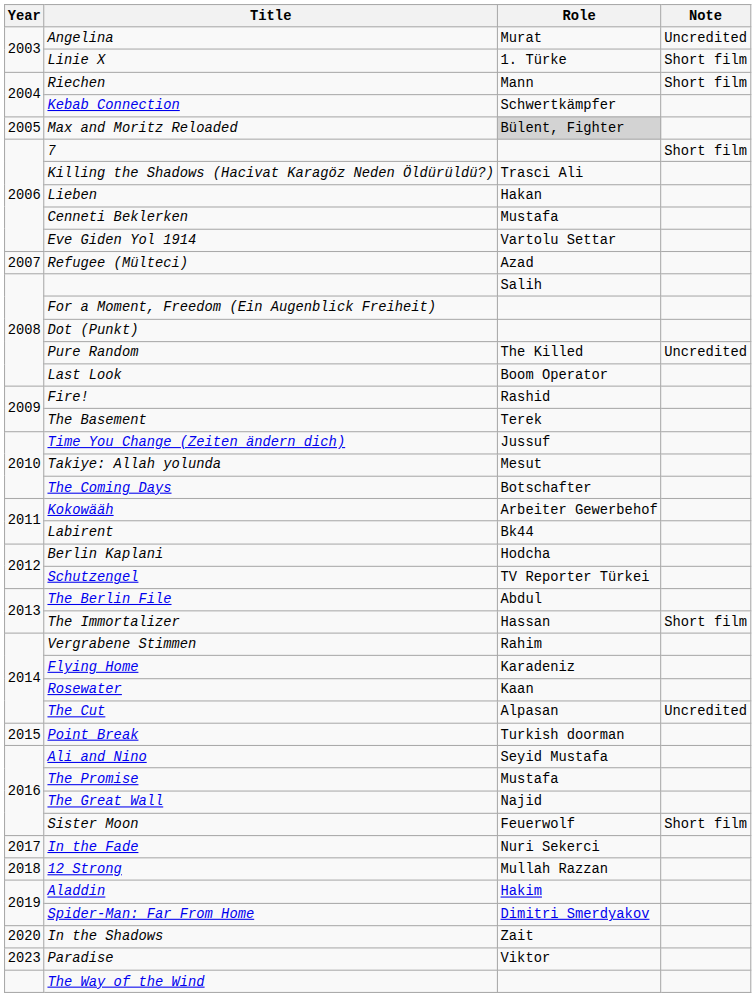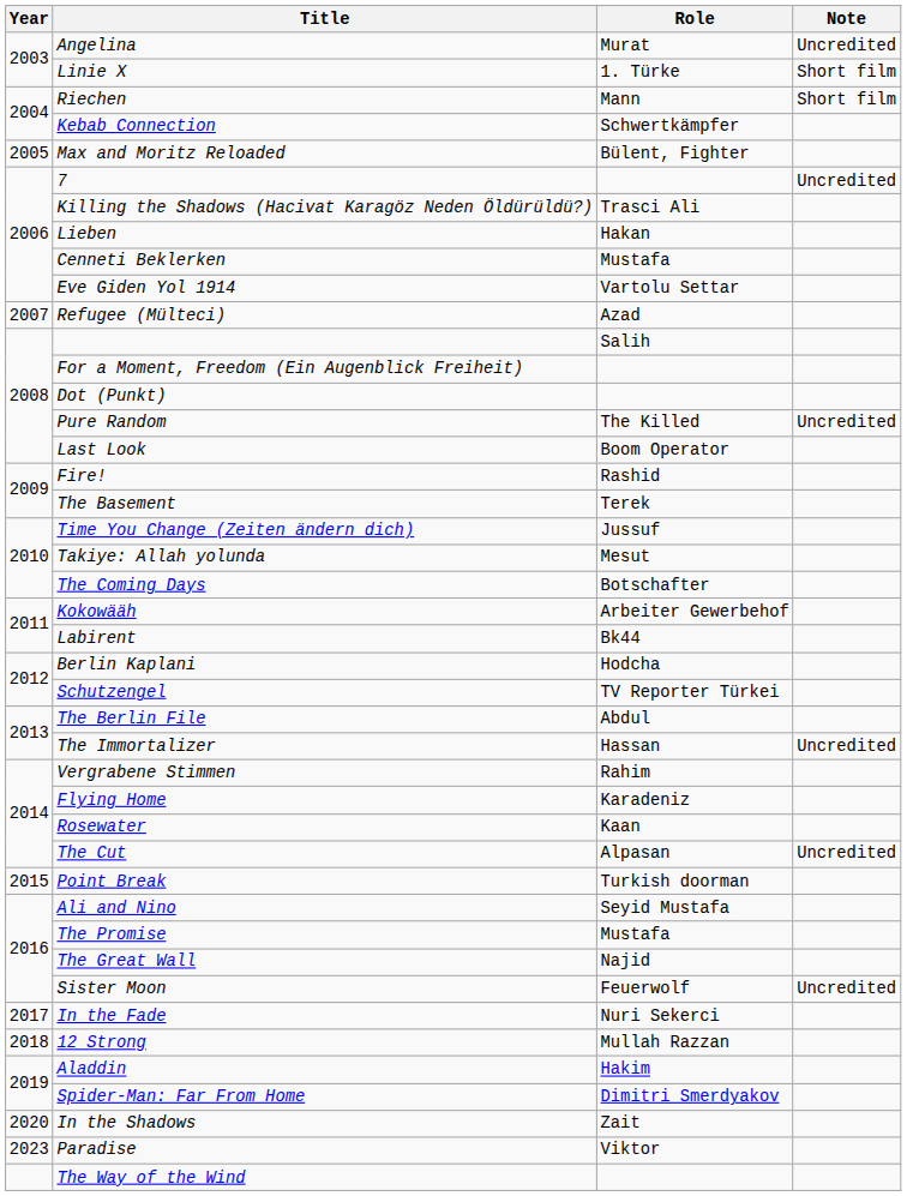Max and Moritz Reloaded | Role: lightgrey background -> no background
7 | Note: Short film -> Uncredited
The Immortalizer | Note: Short film -> Uncredited
Sister Moon | Note: Short film -> Uncredited
